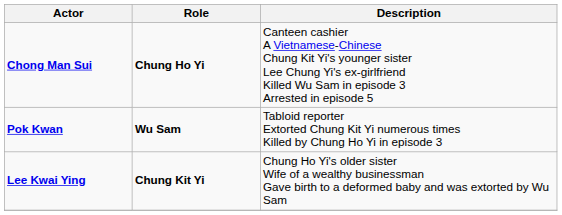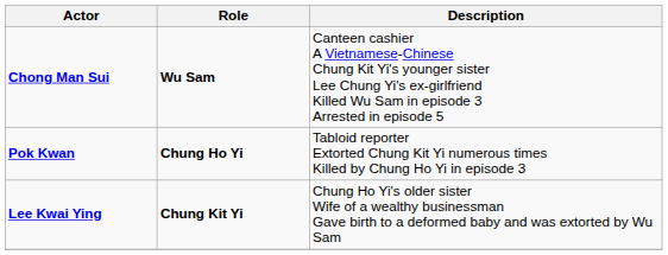Chong Man Sui | Role: Chung Ho Yi -> Wu Sam
Pok Kwan | Role: Wu Sam -> Chung Ho Yi
